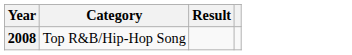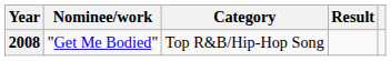+ column: Nominee/work | "Get Me Bodied"
